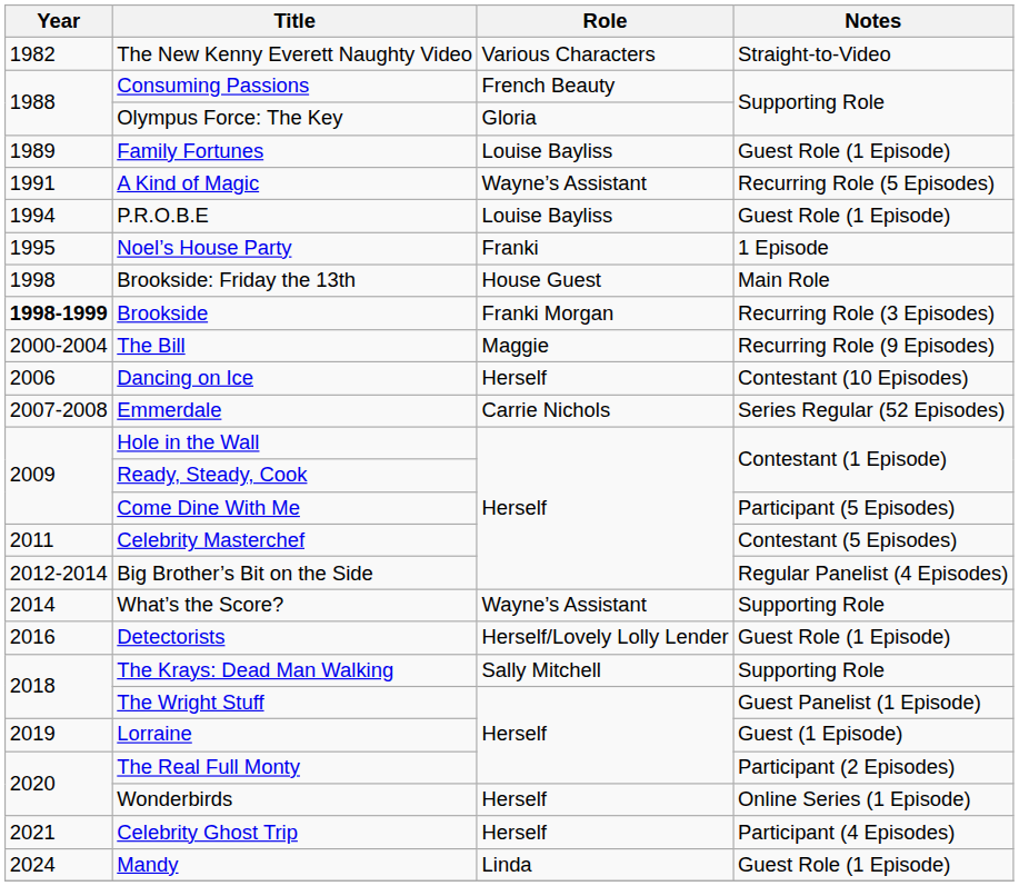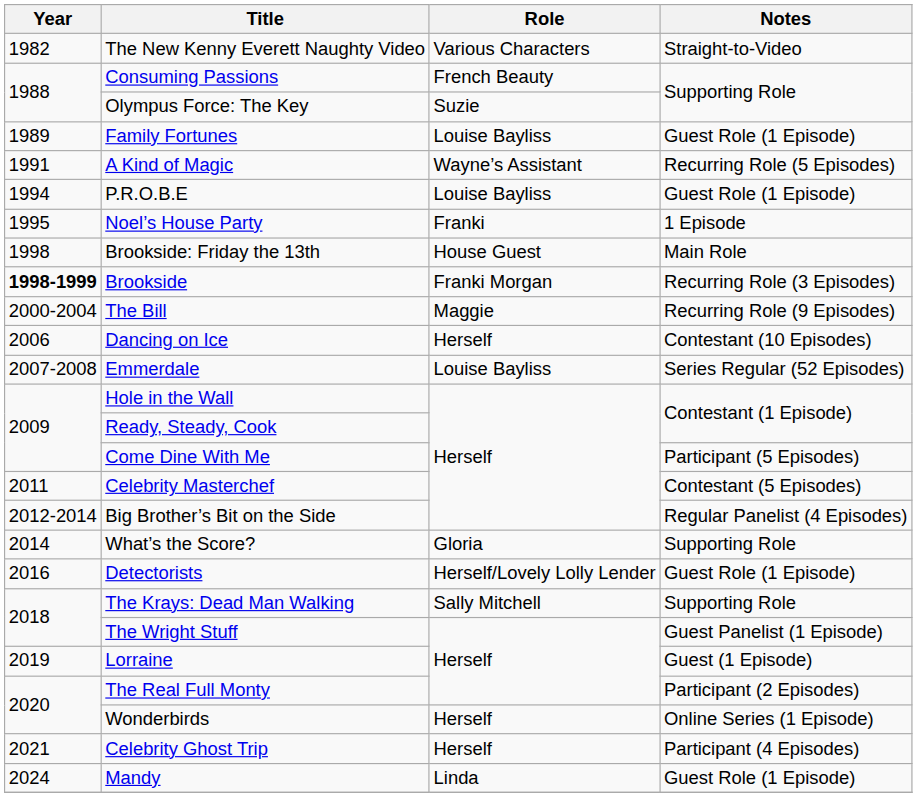Olympus Force: The Key | Role: Gloria -> Suzie
Emmerdale | Role: Carrie Nichols -> Louise Bayliss
What’s the Score? | Role: Wayne’s Assistant -> Gloria
